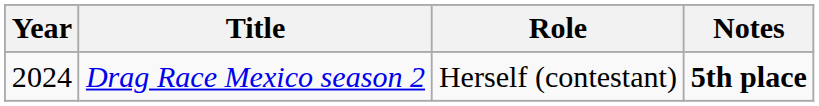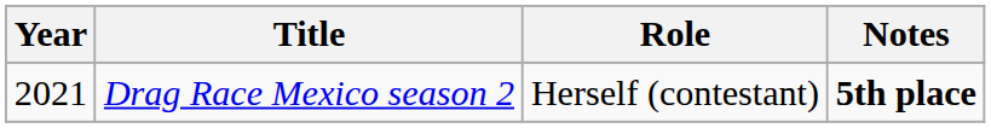Drag Race Mexico season 2 | Year: 2024 -> 2021
